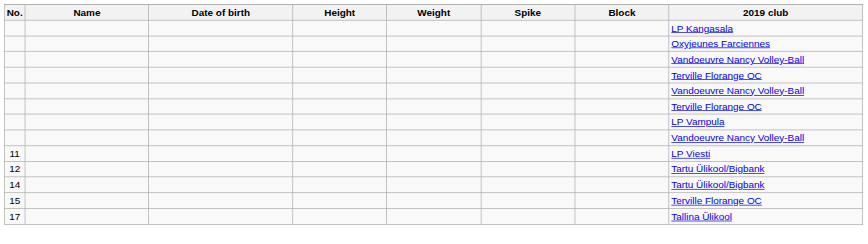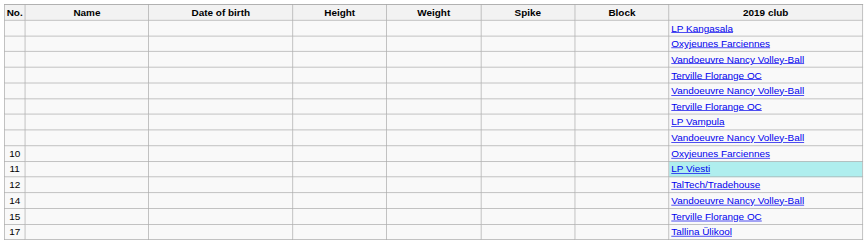+ row: 10 | Oxyjeunes Farciennes
11 | 2019 club: no background -> paleturquoise background
12 | 2019 club: Tartu Ülikool/Bigbank -> TalTech/Tradehouse
14 | 2019 club: Tartu Ülikool/Bigbank -> Vandoeuvre Nancy Volley-Ball
